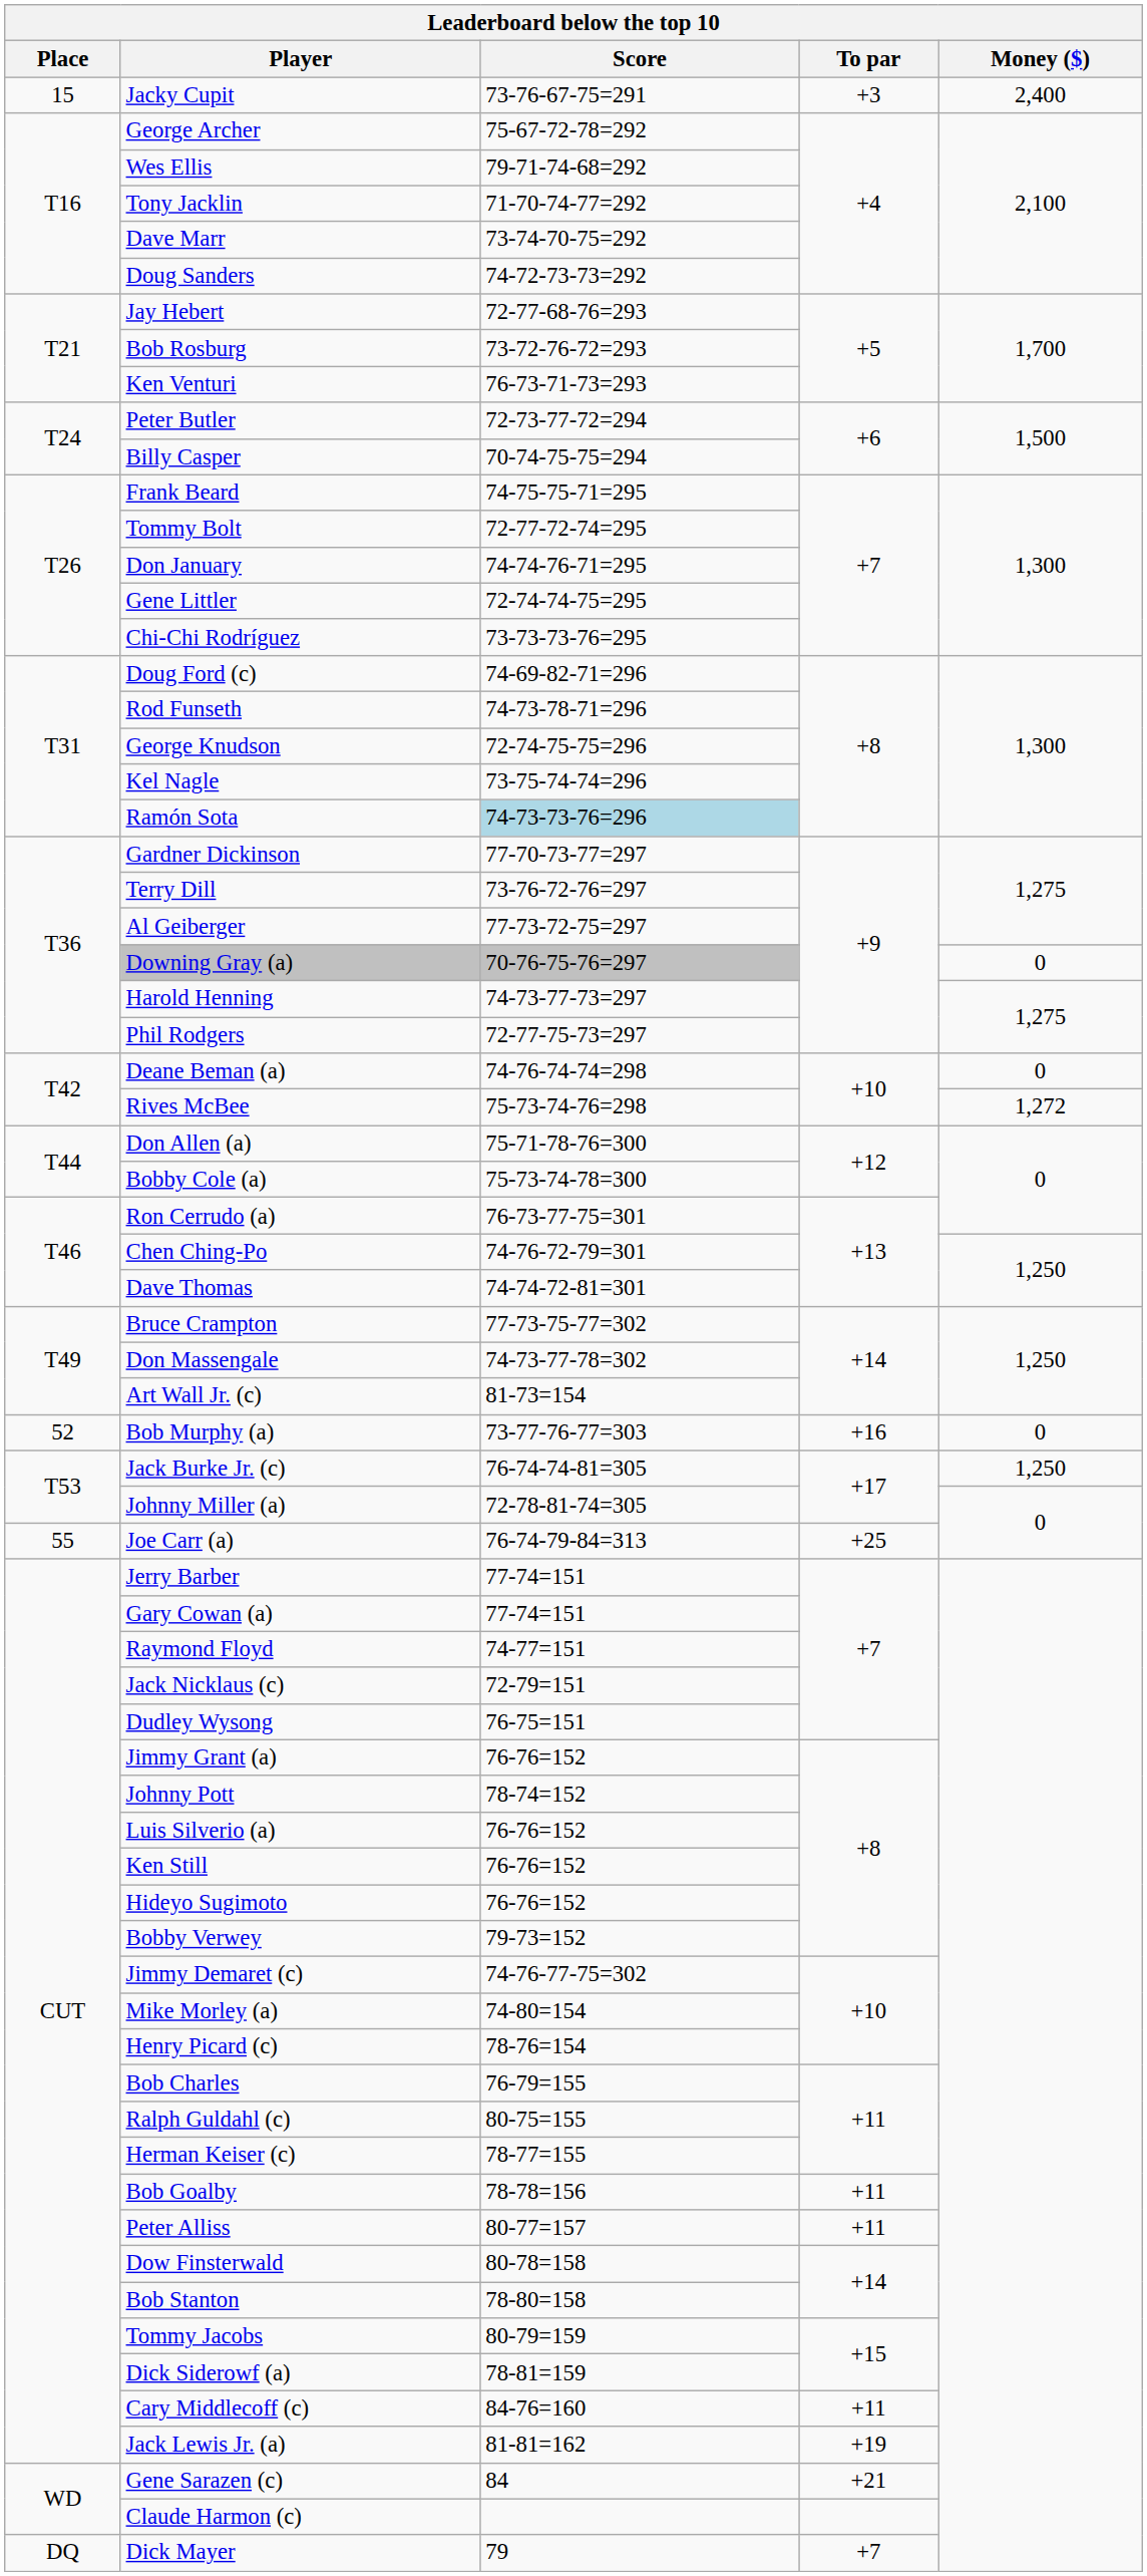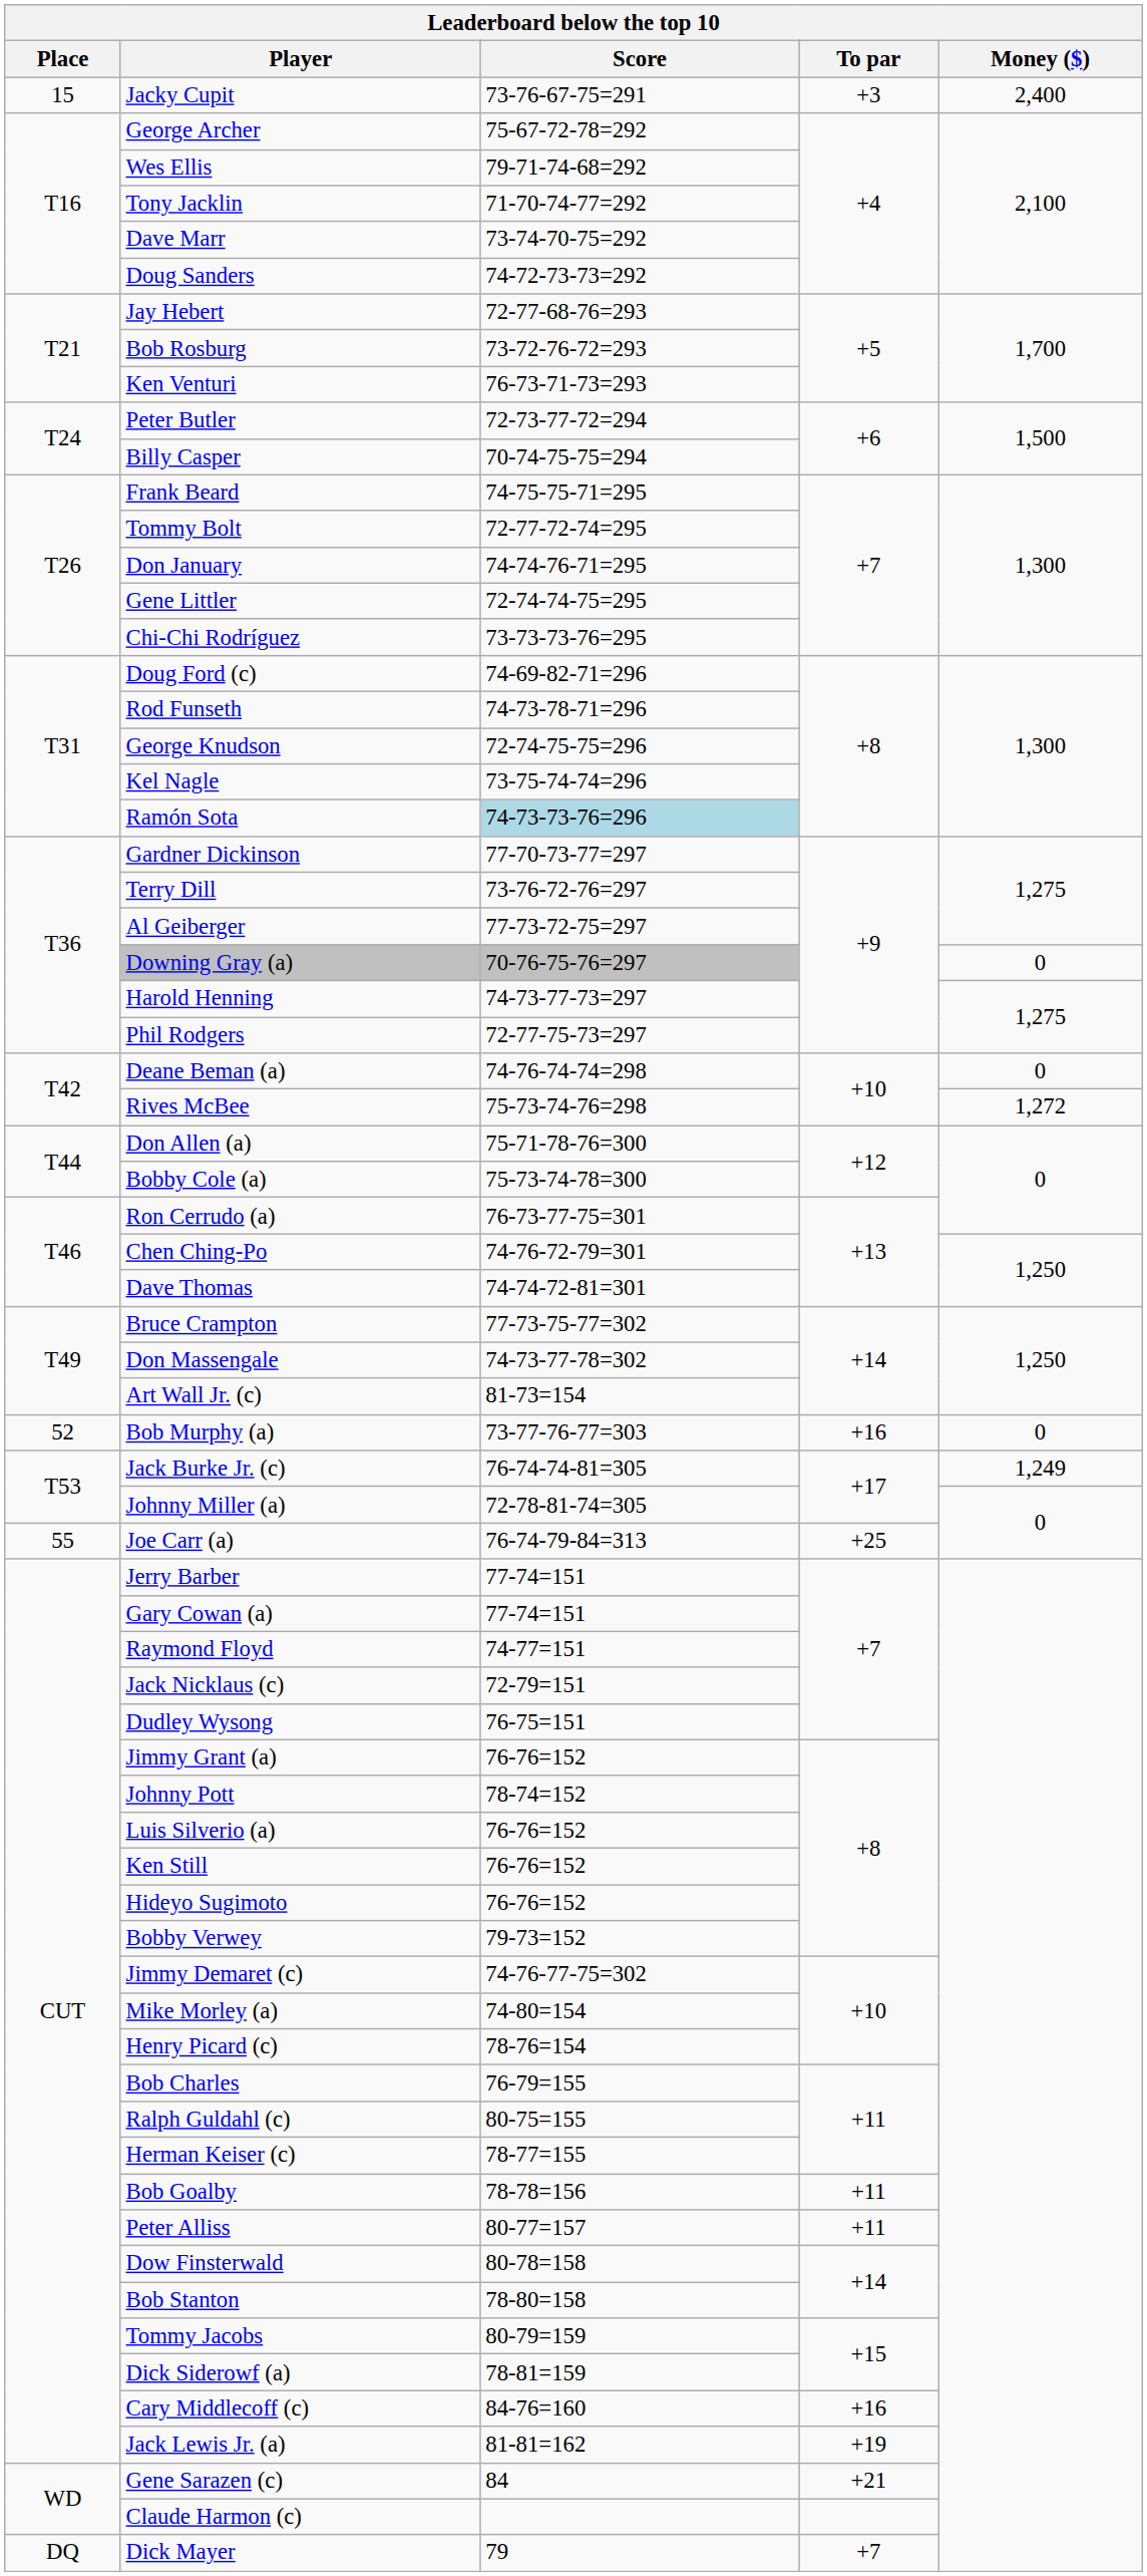Jack Burke Jr. (c) | Money ($): 1,250 -> 1,249
Cary Middlecoff (c) | To par: +11 -> +16
